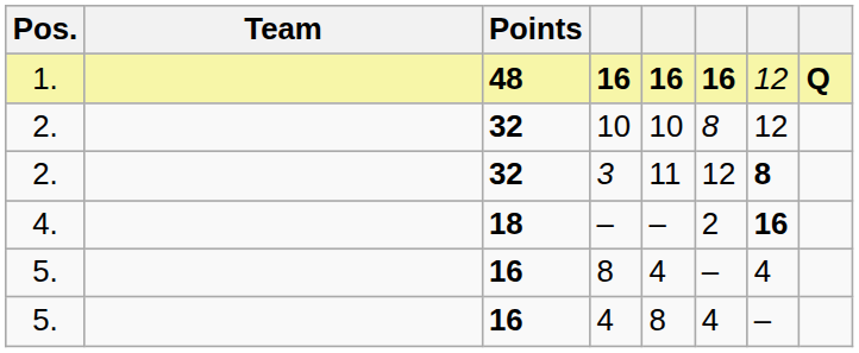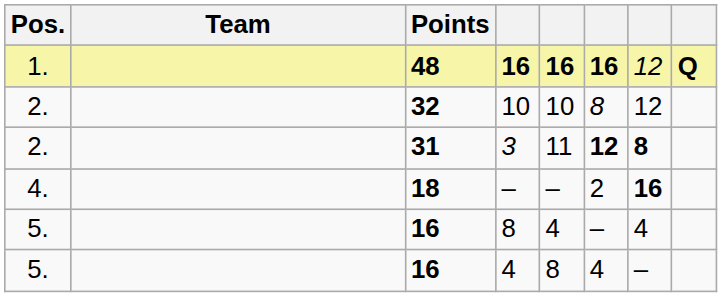3 | Points: 32 -> 31
3 | column 6: normal -> bold
